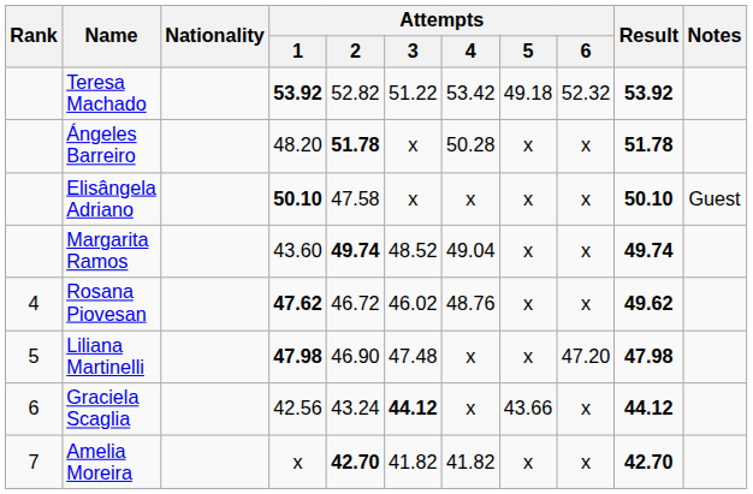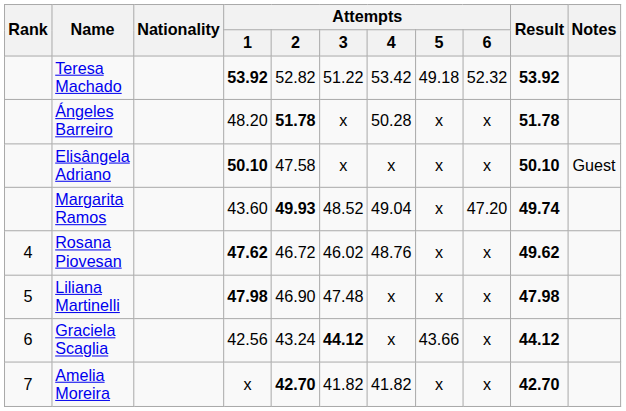Margarita Ramos | Attempts / 2: 49.74 -> 49.93
Margarita Ramos | Attempts / 6: x -> 47.20
Liliana Martinelli | Attempts / 6: 47.20 -> x
